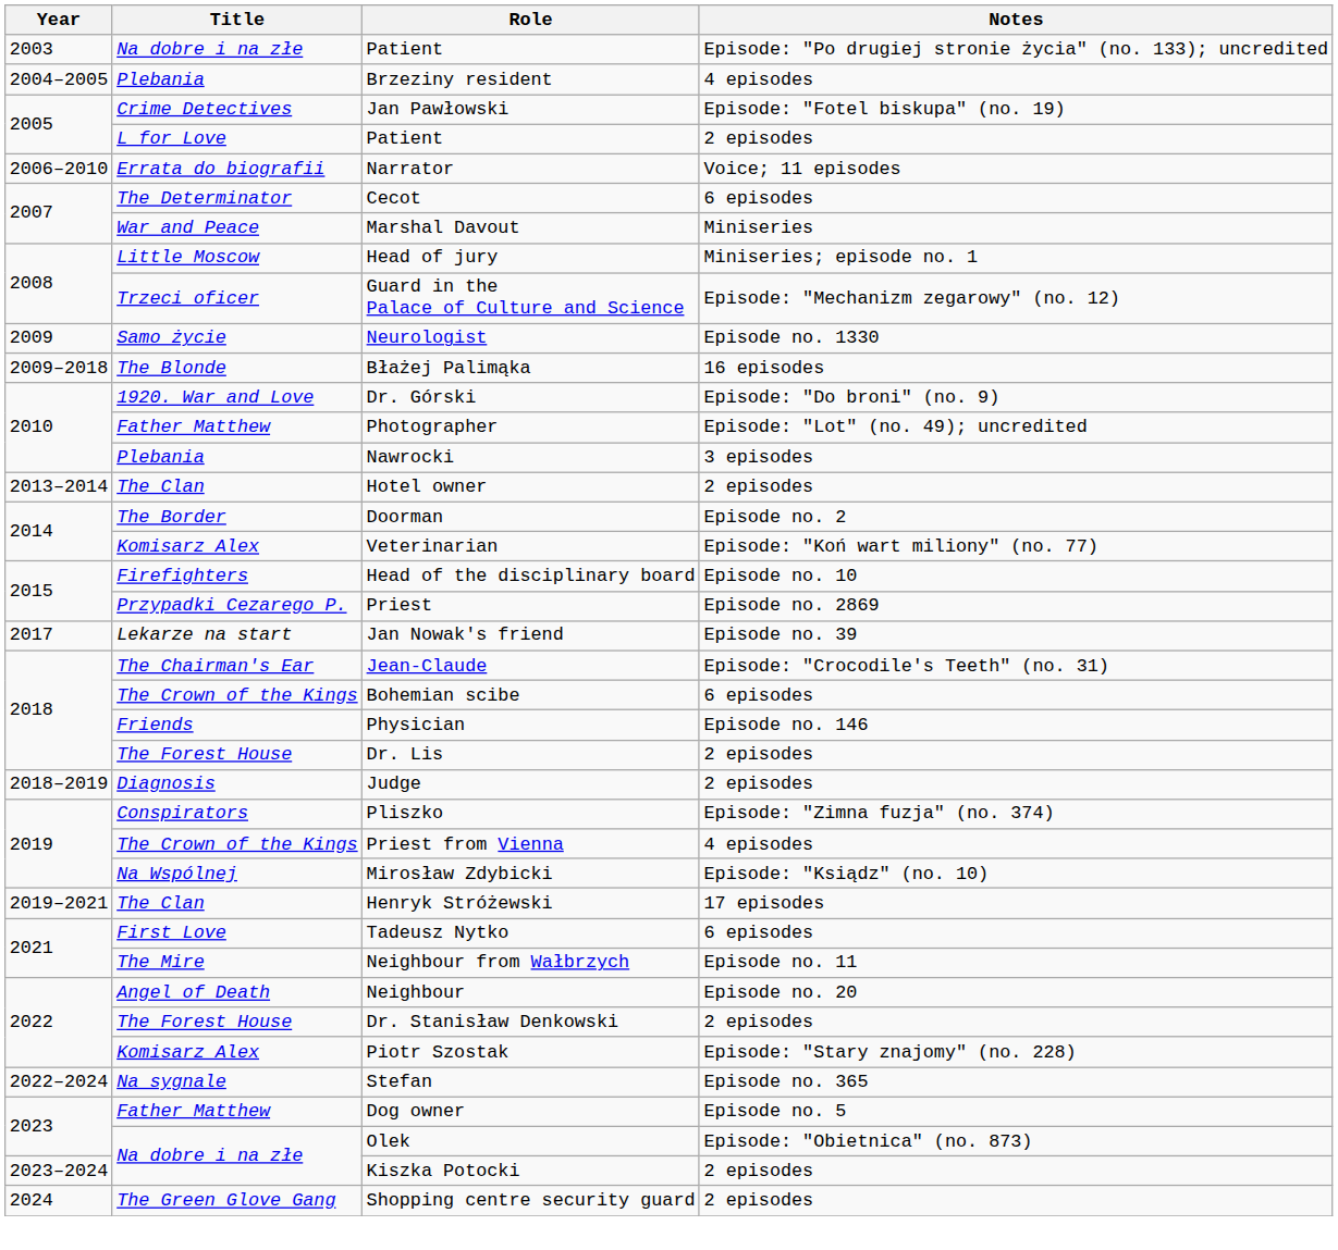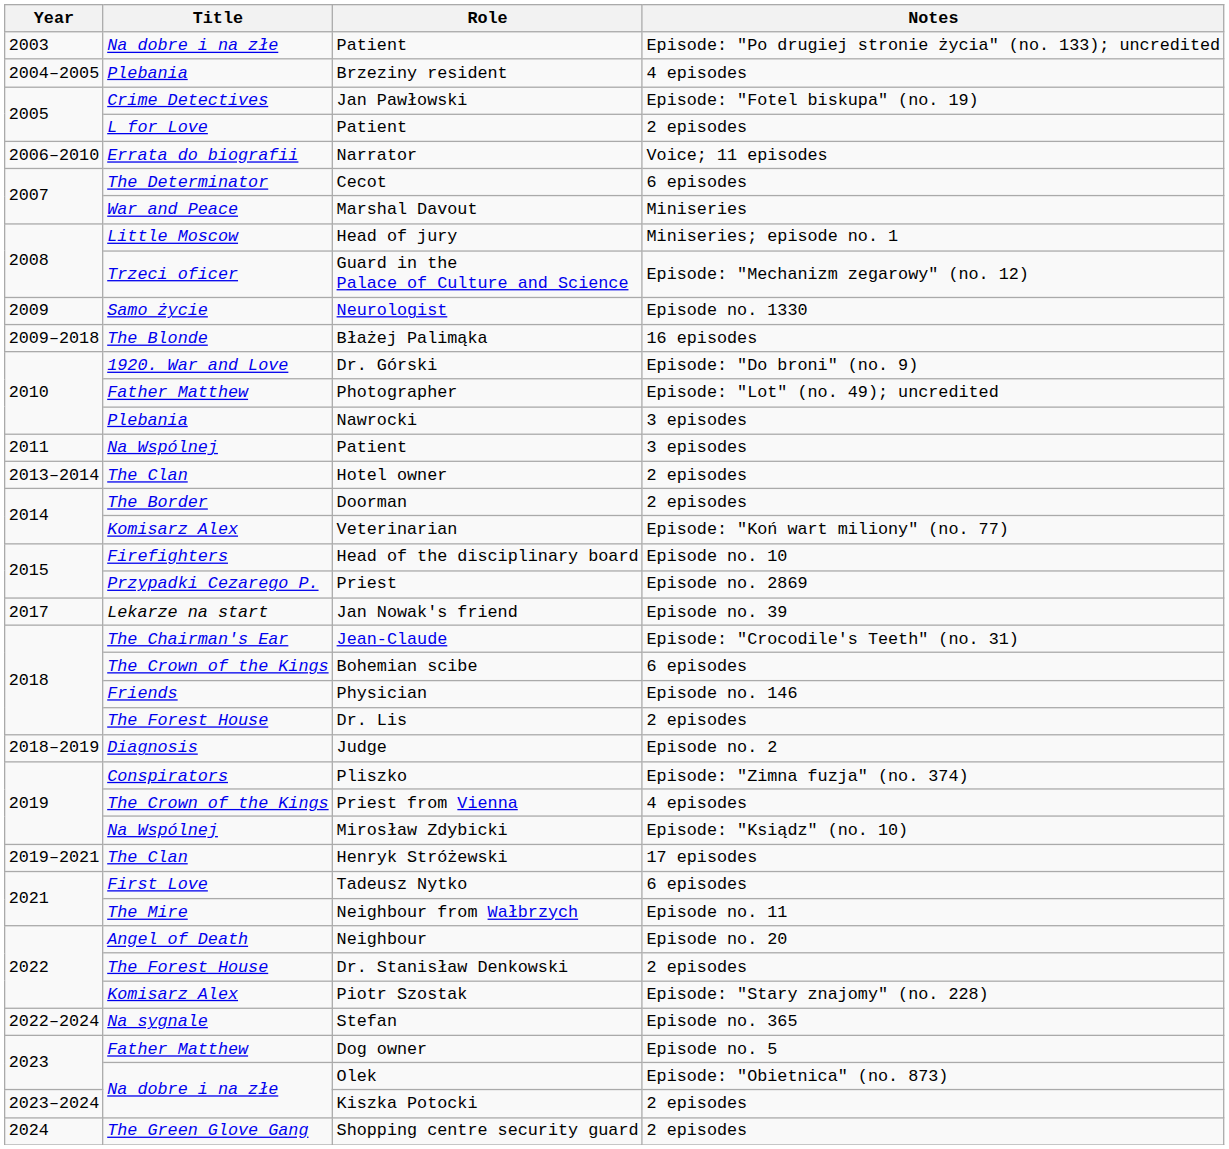+ row: 2011 | Na Wspólnej | Patient | 3 episodes
Doorman | Notes: Episode no. 2 -> 2 episodes
Judge | Notes: 2 episodes -> Episode no. 2
